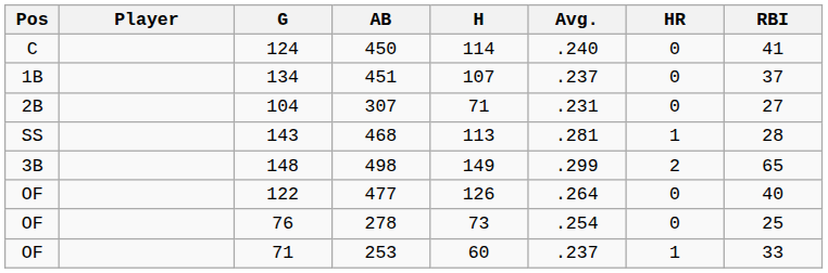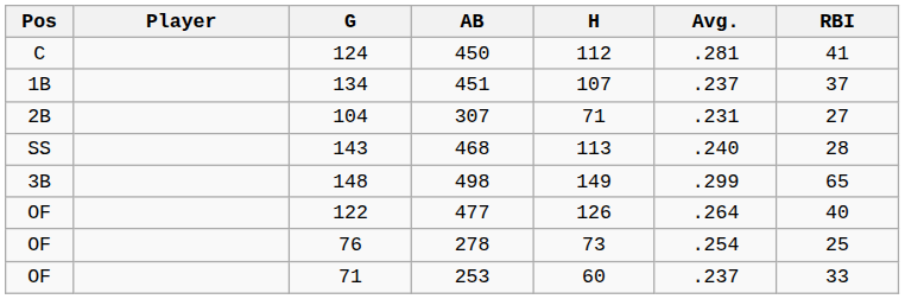- column: HR | 0 | 0 | 0 | 1 | 2 | 0 | 0 | 1
124 | H: 114 -> 112
124 | Avg.: .240 -> .281
143 | Avg.: .281 -> .240
